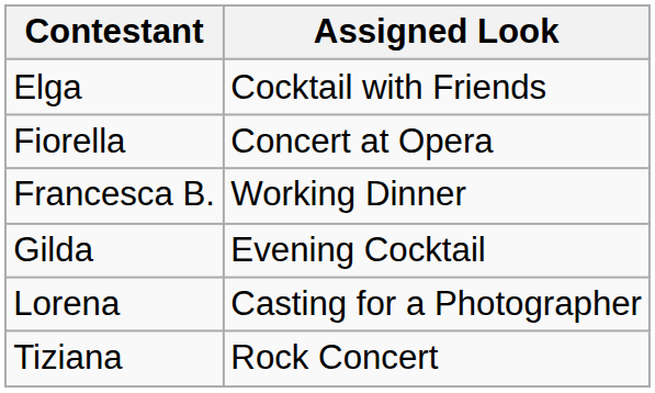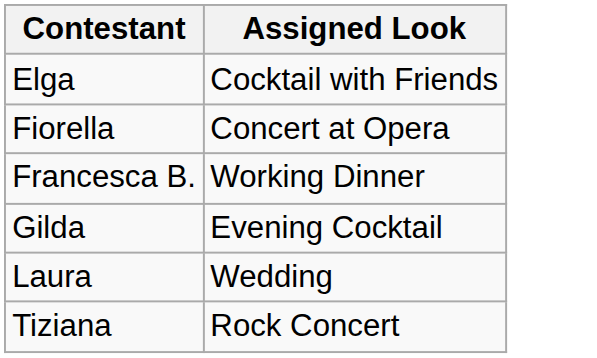+ row: Laura | Wedding
- row: Lorena | Casting for a Photographer
